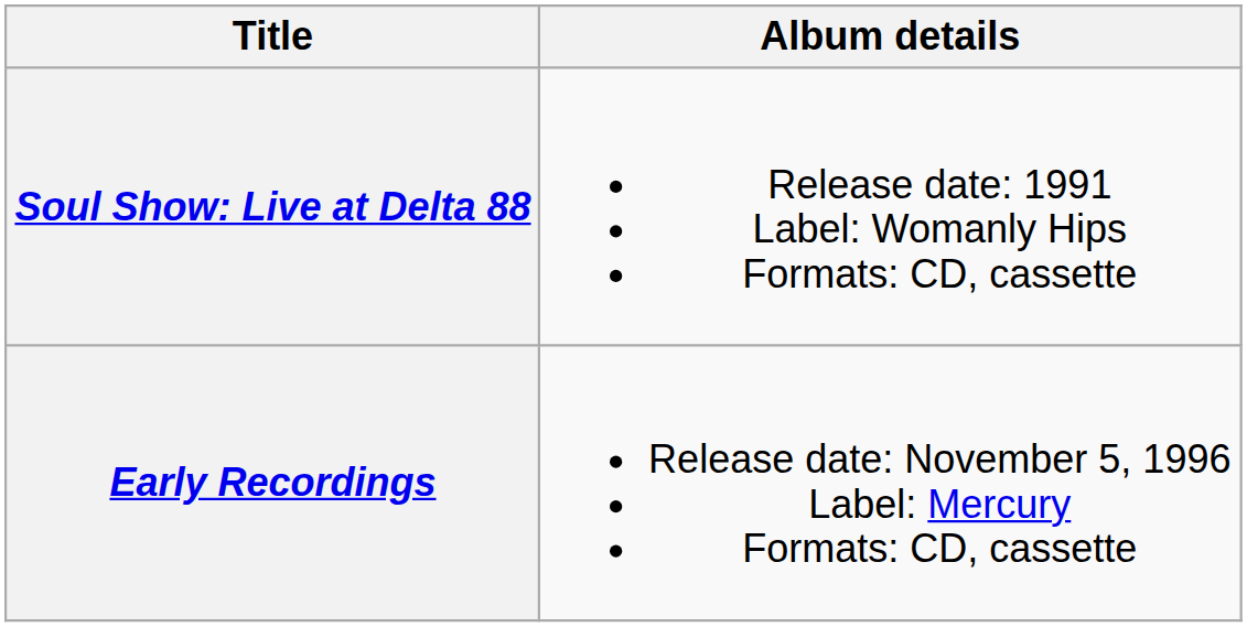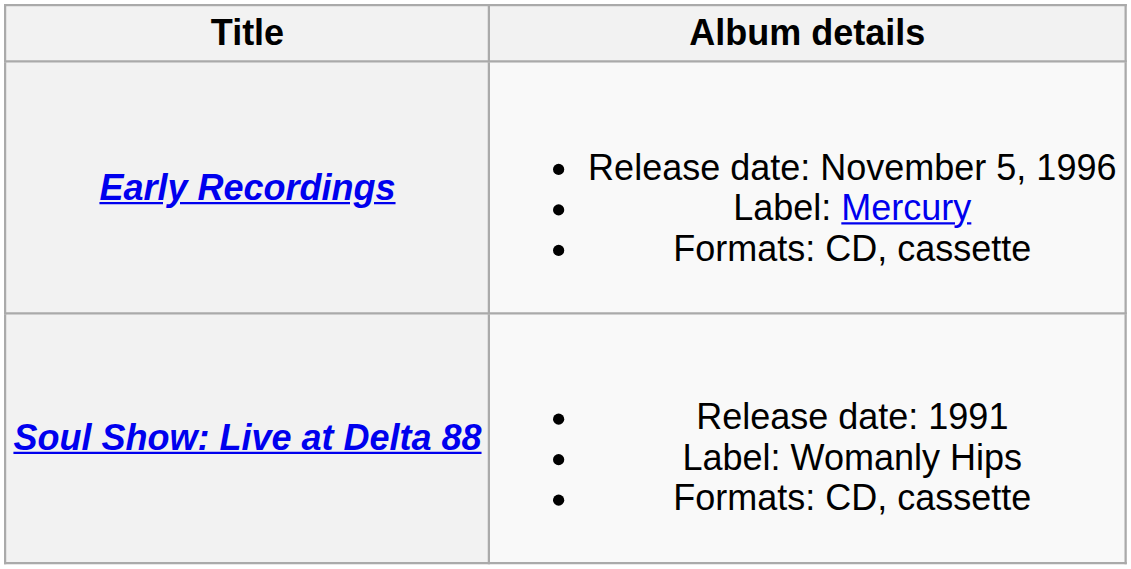rows swapped: Soul Show: Live at Delta 88 <-> Early Recordings
